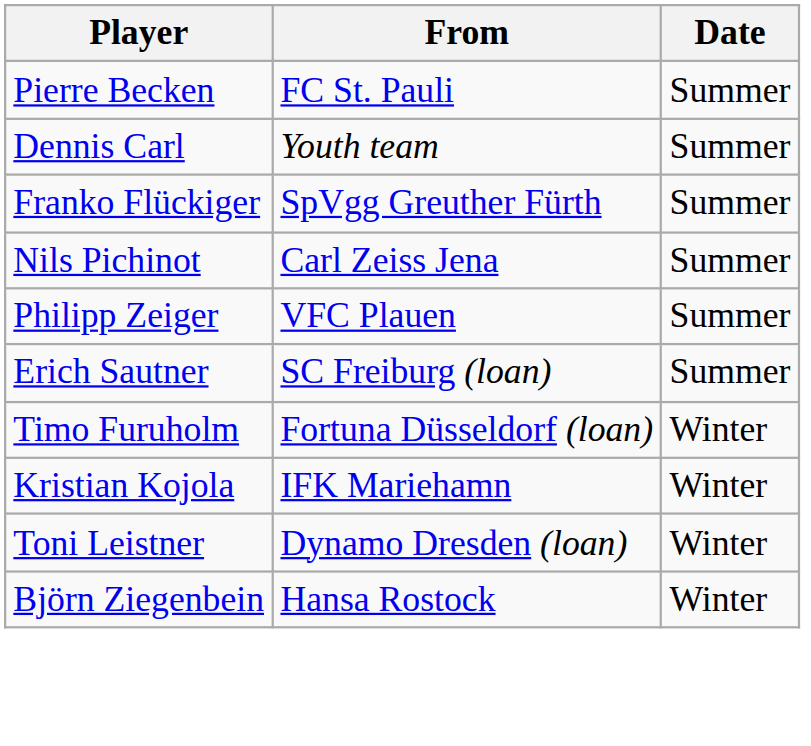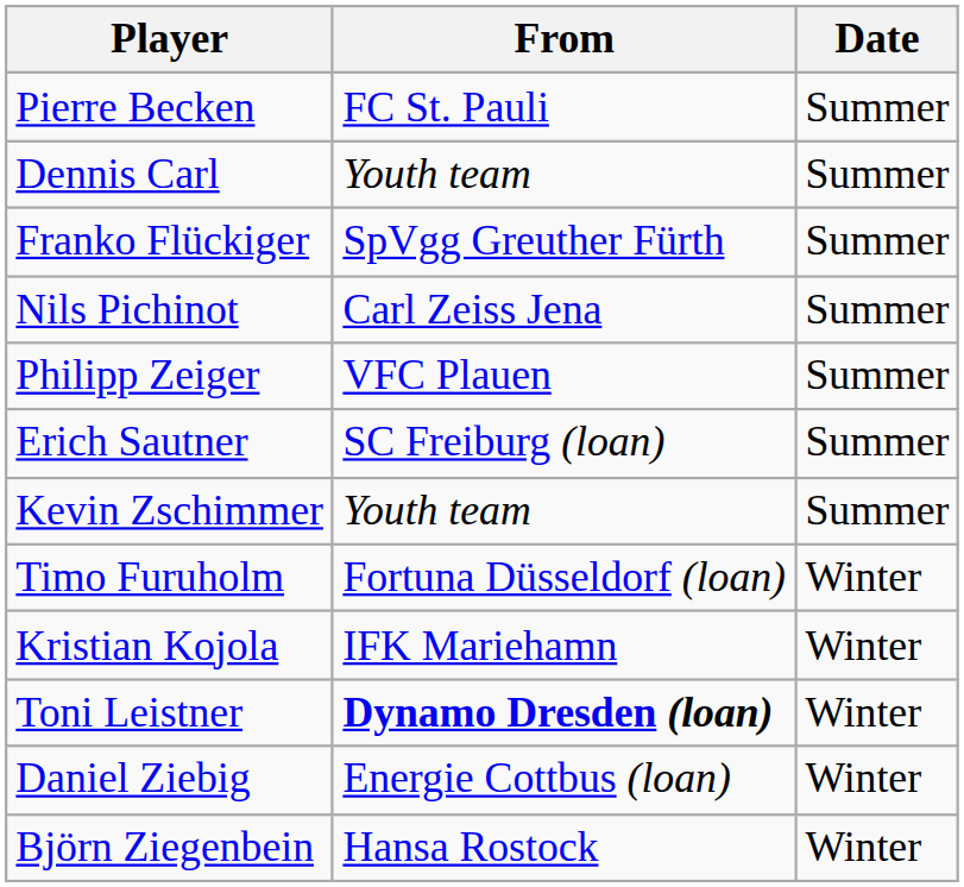+ row: Kevin Zschimmer | Youth team | Summer
Toni Leistner | From: normal -> bold
+ row: Daniel Ziebig | Energie Cottbus (loan) | Winter
